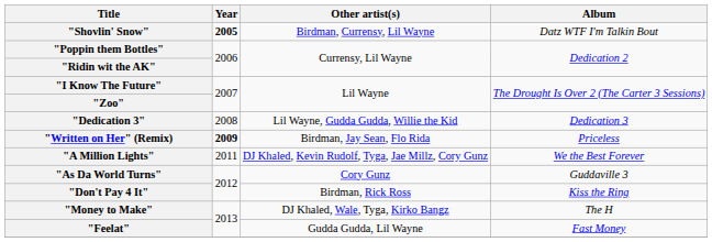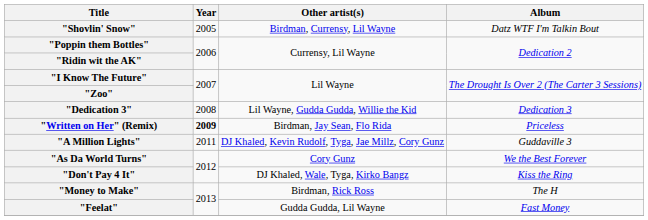"Shovlin' Snow" | Year: bold -> normal
"A Million Lights" | Album: We the Best Forever -> Guddaville 3
"As Da World Turns" | Album: Guddaville 3 -> We the Best Forever
"Don't Pay 4 It" | Other artist(s): Birdman, Rick Ross -> DJ Khaled, Wale, Tyga, Kirko Bangz
"Money to Make" | Other artist(s): DJ Khaled, Wale, Tyga, Kirko Bangz -> Birdman, Rick Ross
